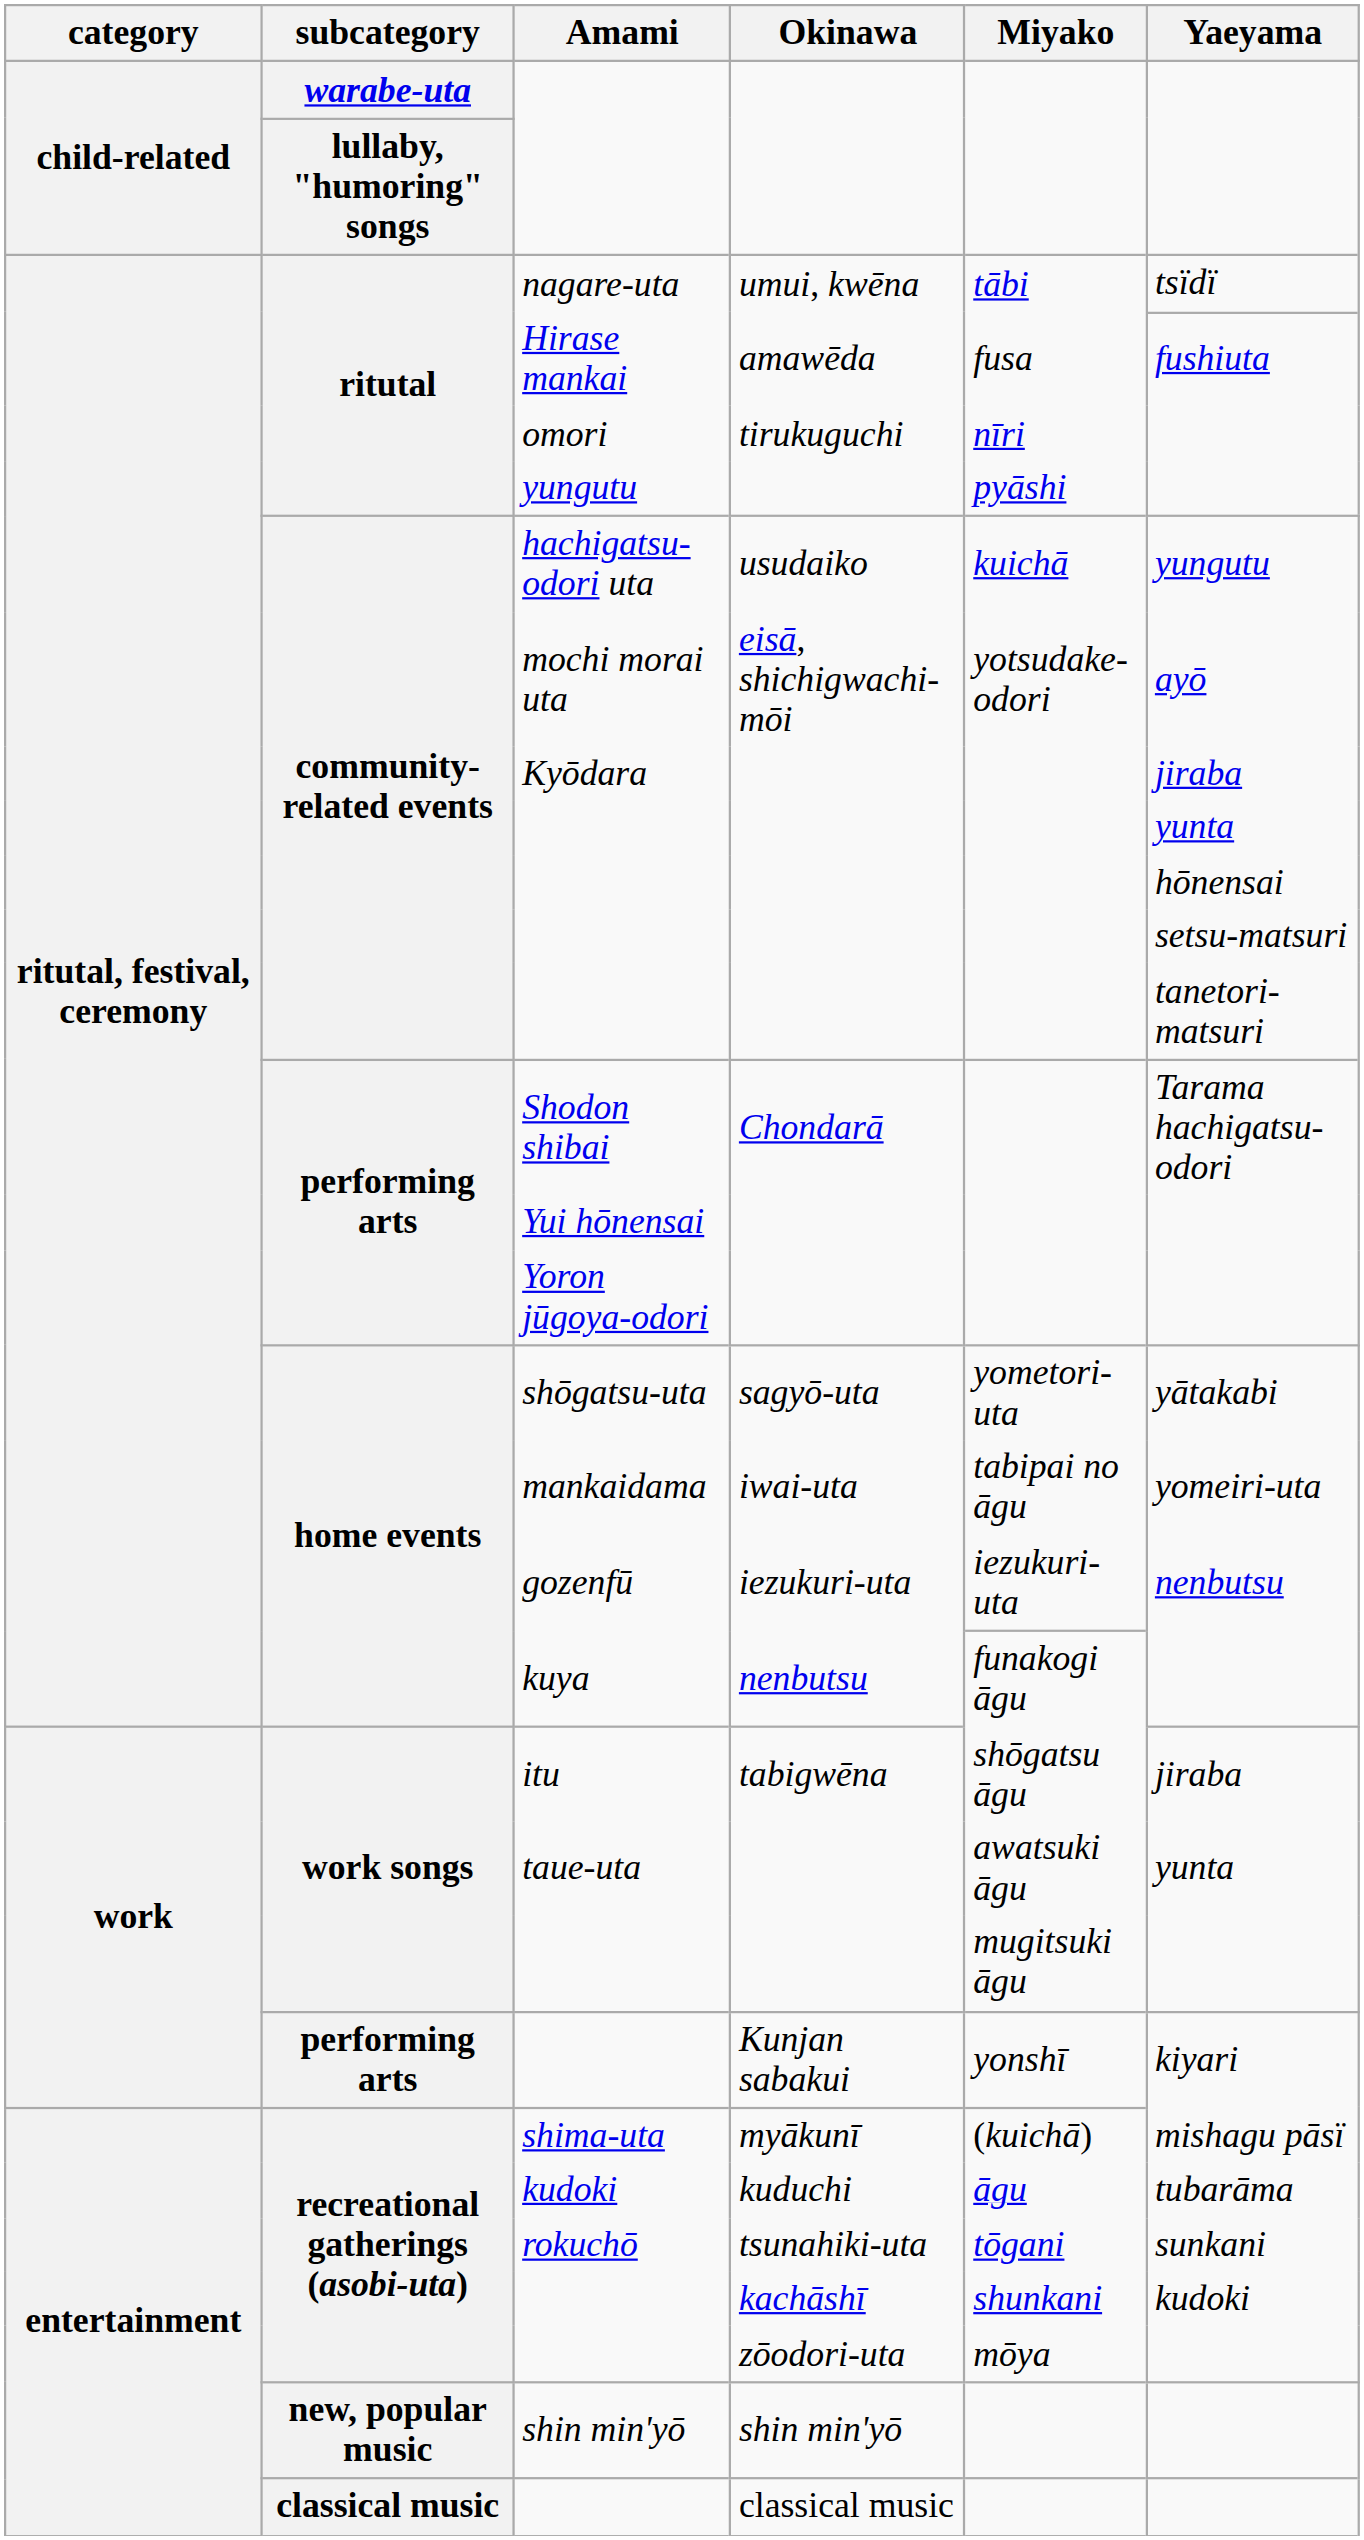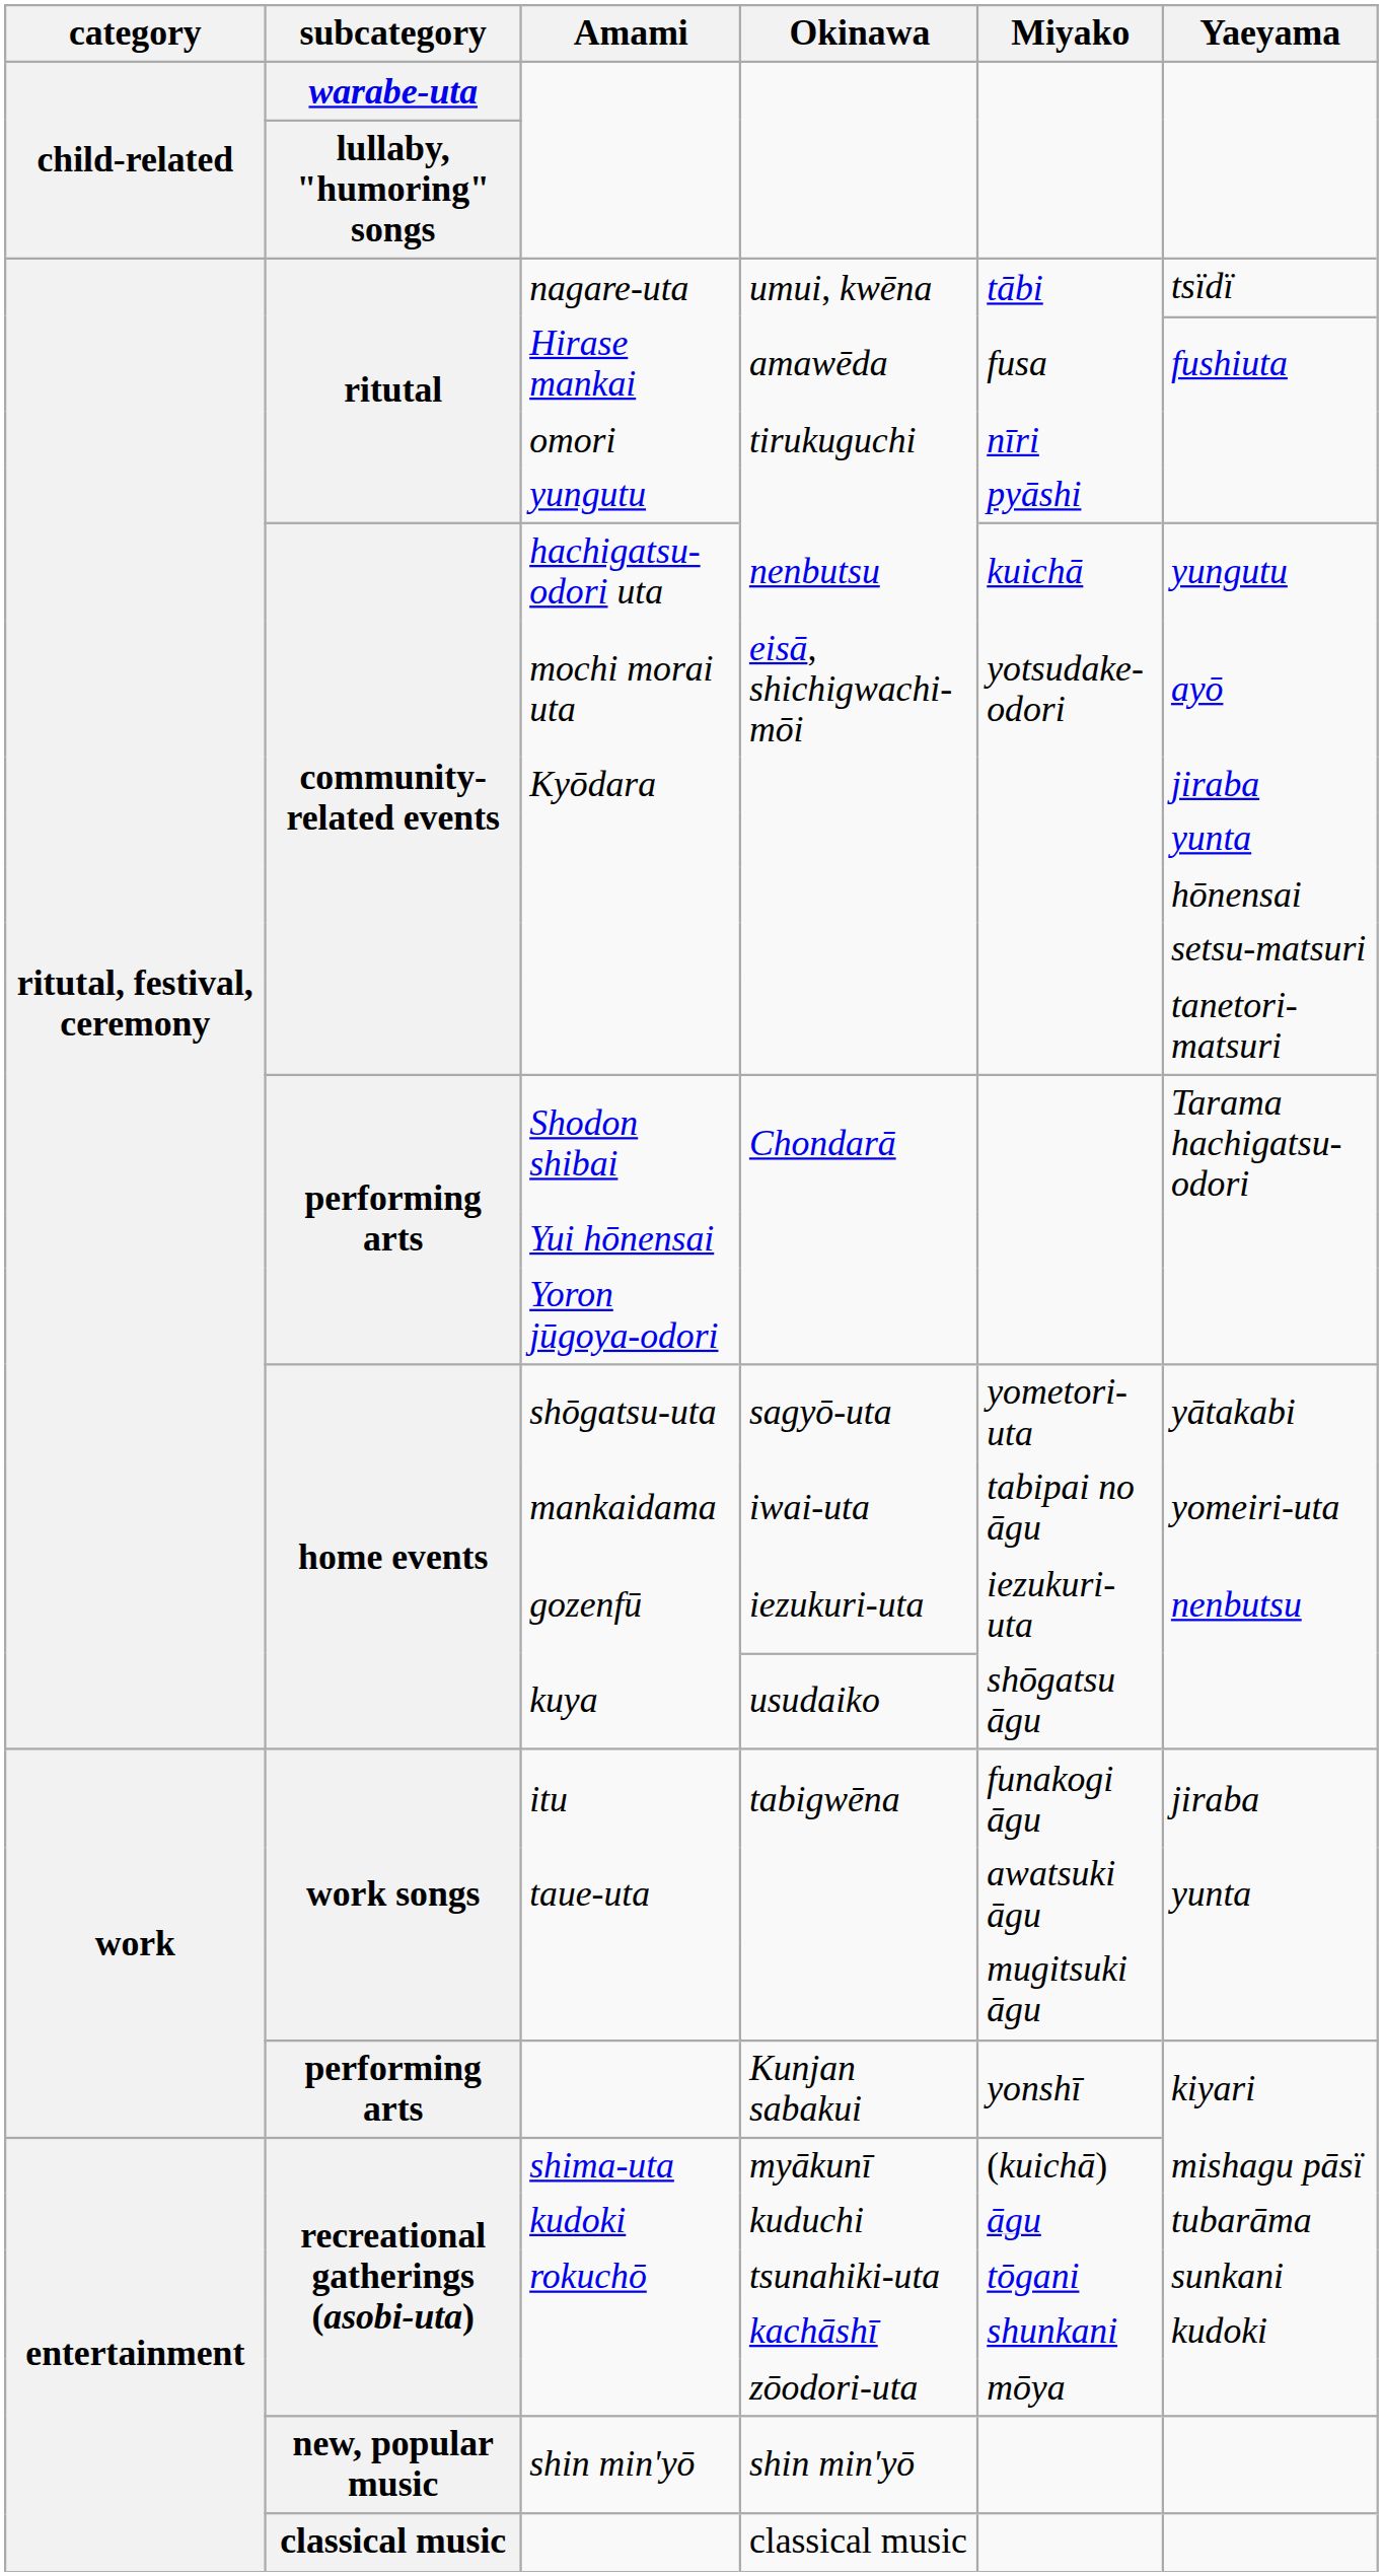hachigatsu-odori uta | Okinawa: usudaiko -> nenbutsu
kuya | Okinawa: nenbutsu -> usudaiko
kuya | Miyako: funakogi āgu -> shōgatsu āgu
itu | Miyako: shōgatsu āgu -> funakogi āgu
